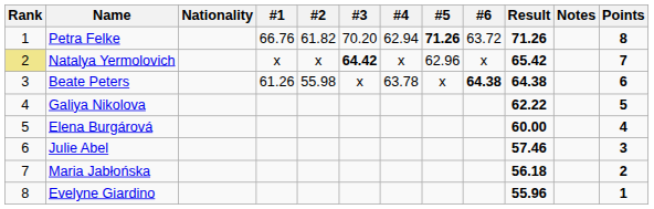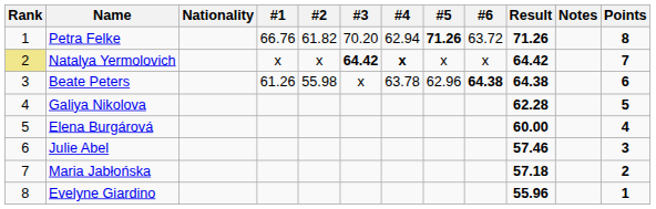Natalya Yermolovich | #4: normal -> bold
Natalya Yermolovich | #5: 62.96 -> x
Natalya Yermolovich | Result: 65.42 -> 64.42
Beate Peters | #5: x -> 62.96
Galiya Nikolova | Result: 62.22 -> 62.28
Maria Jabłońska | Result: 56.18 -> 57.18
